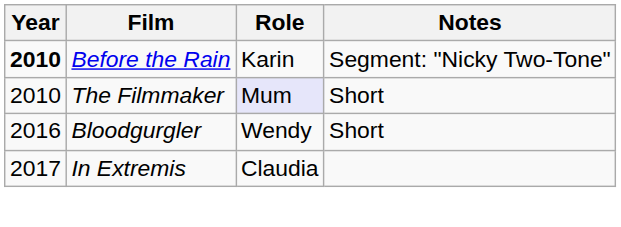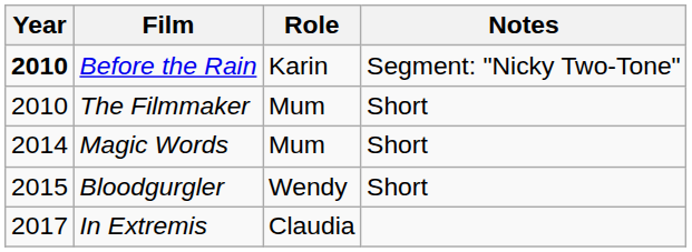The Filmmaker | Role: lavender background -> no background
+ row: 2014 | Magic Words | Mum | Short
Bloodgurgler | Year: 2016 -> 2015
